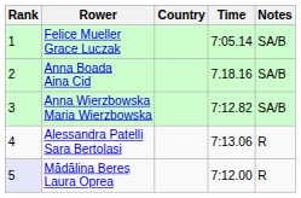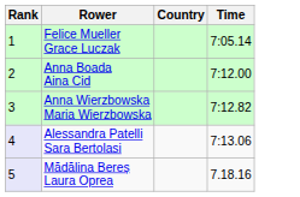- column: Notes | SA/B | SA/B | SA/B | R | R
Anna Boada Aina Cid | Time: 7.18.16 -> 7:12.00
Alessandra Patelli Sara Bertolasi | Rank: no background -> lavender background
Mădălina Bereș Laura Oprea | Time: 7:12.00 -> 7.18.16
